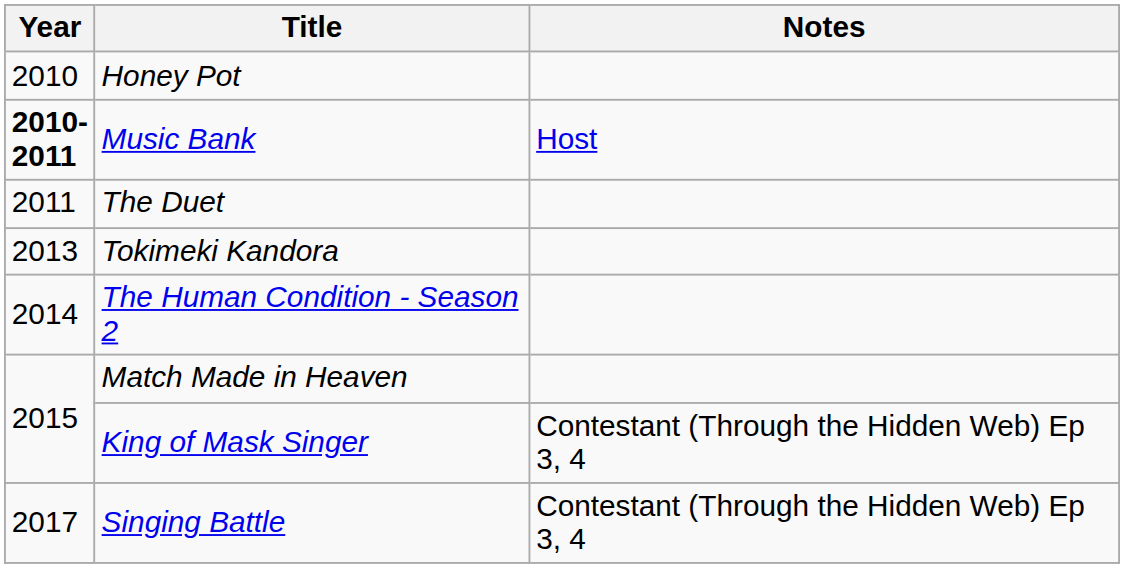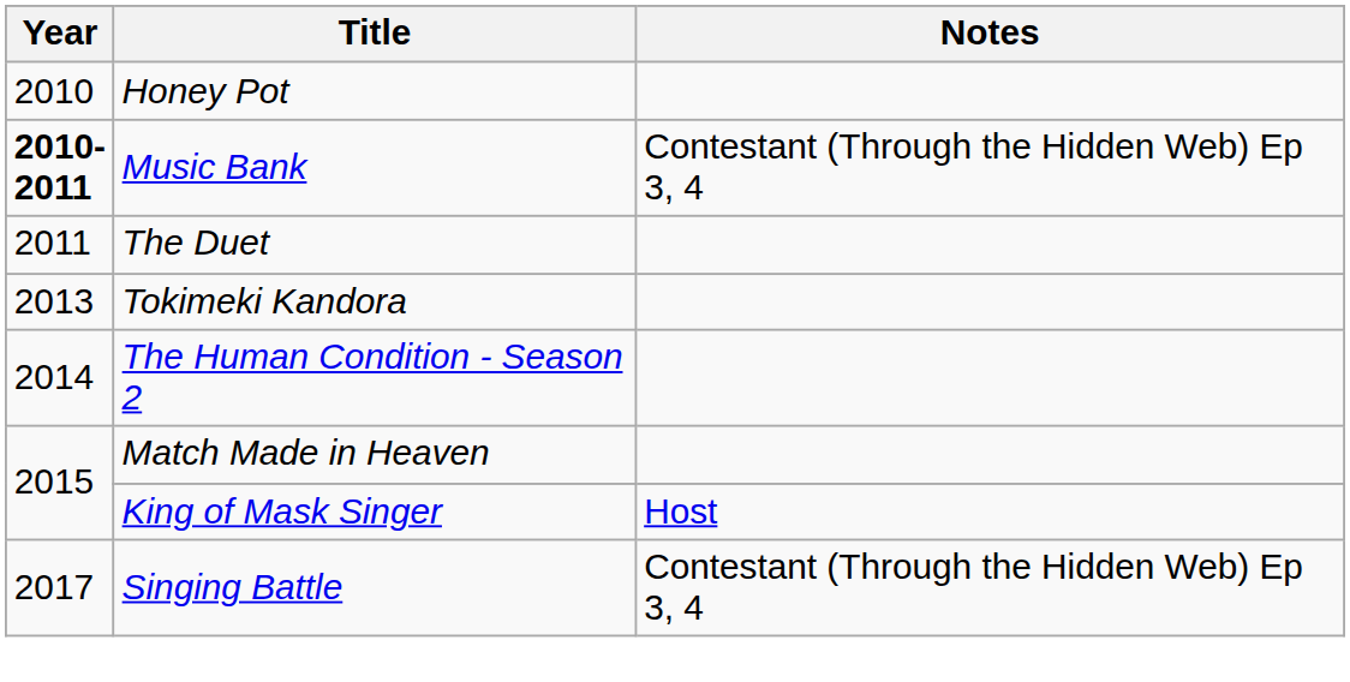Music Bank | Notes: Host -> Contestant (Through the Hidden Web) Ep 3, 4
King of Mask Singer | Notes: Contestant (Through the Hidden Web) Ep 3, 4 -> Host
